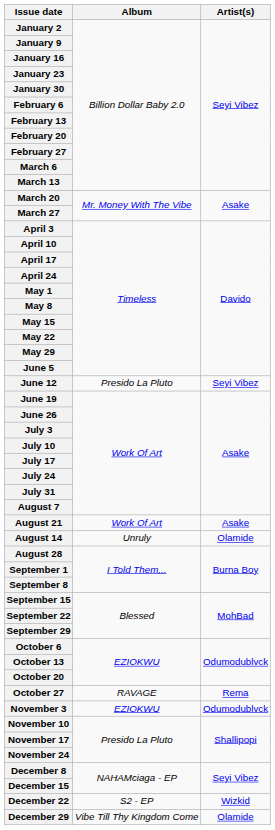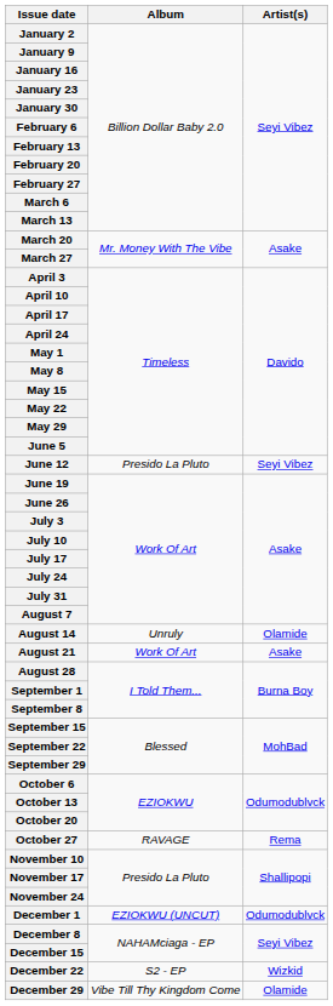rows swapped: August 14 <-> August 21
- row: November 3 | EZIOKWU | Odumodublvck
+ row: December 1 | EZIOKWU (UNCUT) | Odumodublvck
